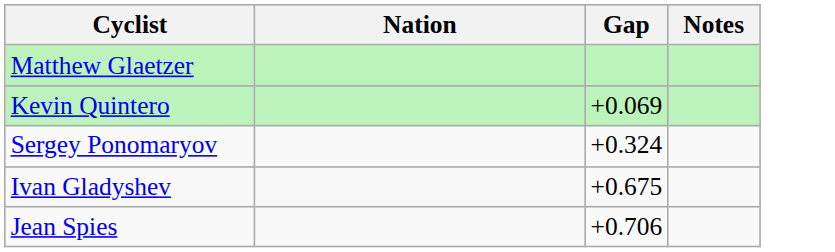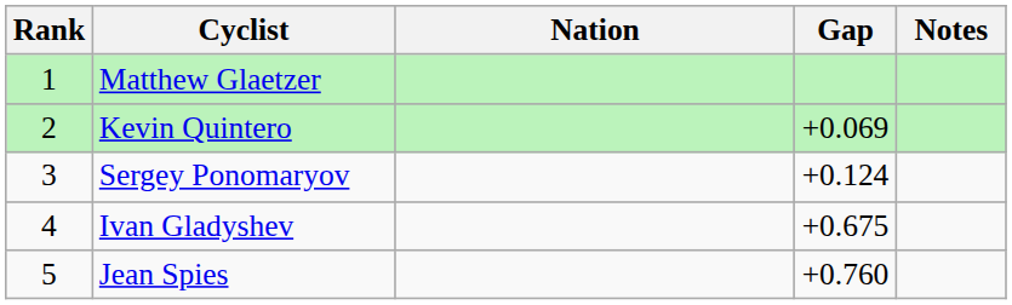+ column: Rank | 1 | 2 | 3 | 4 | 5
Sergey Ponomaryov | Gap: +0.324 -> +0.124
Jean Spies | Gap: +0.706 -> +0.760
